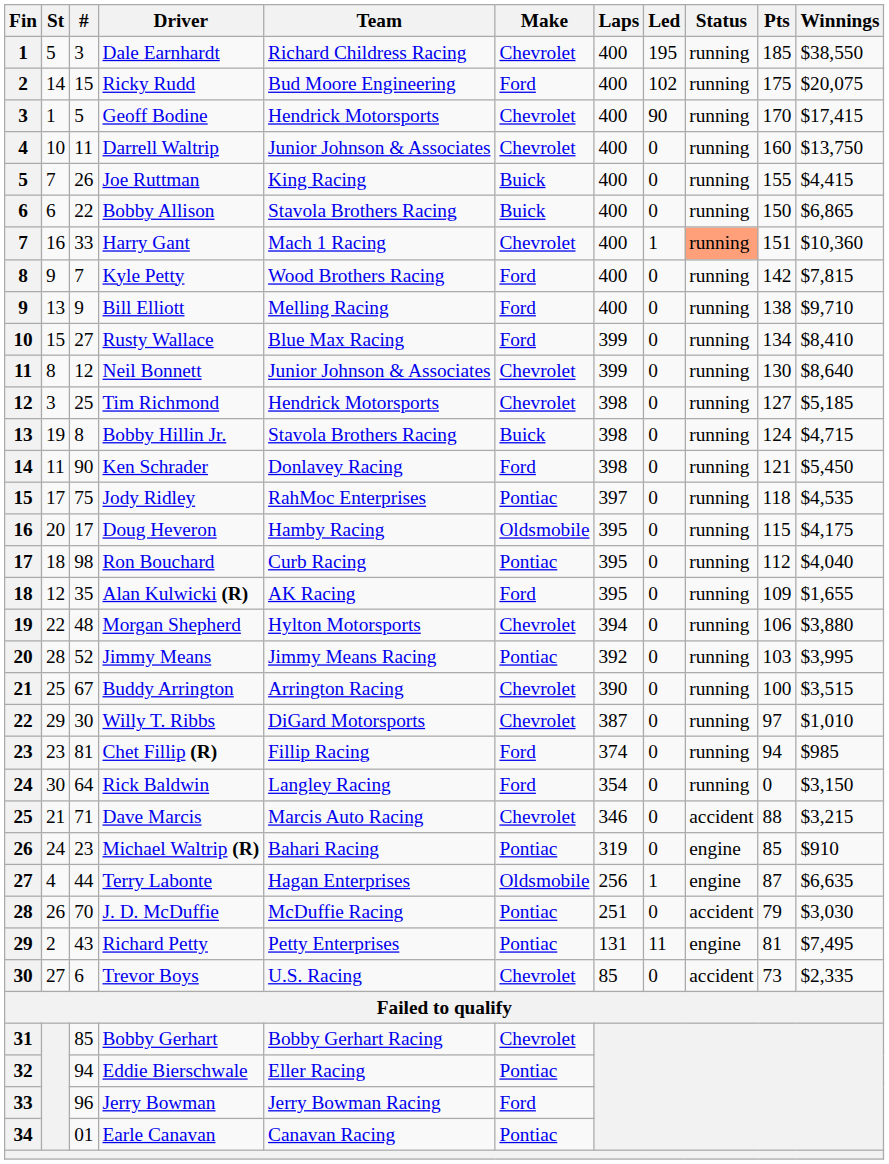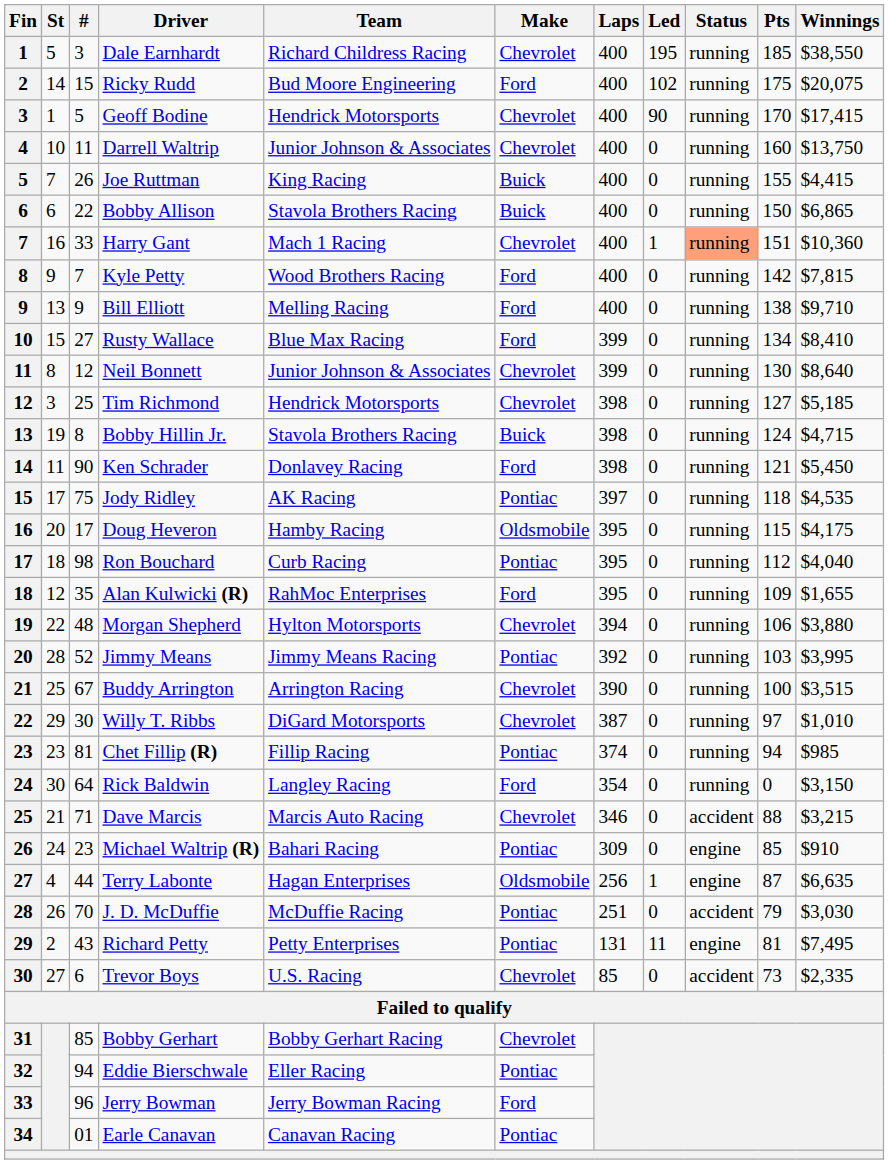Jody Ridley | Team: RahMoc Enterprises -> AK Racing
Alan Kulwicki (R) | Team: AK Racing -> RahMoc Enterprises
Chet Fillip (R) | Make: Ford -> Pontiac
Michael Waltrip (R) | Laps: 319 -> 309
